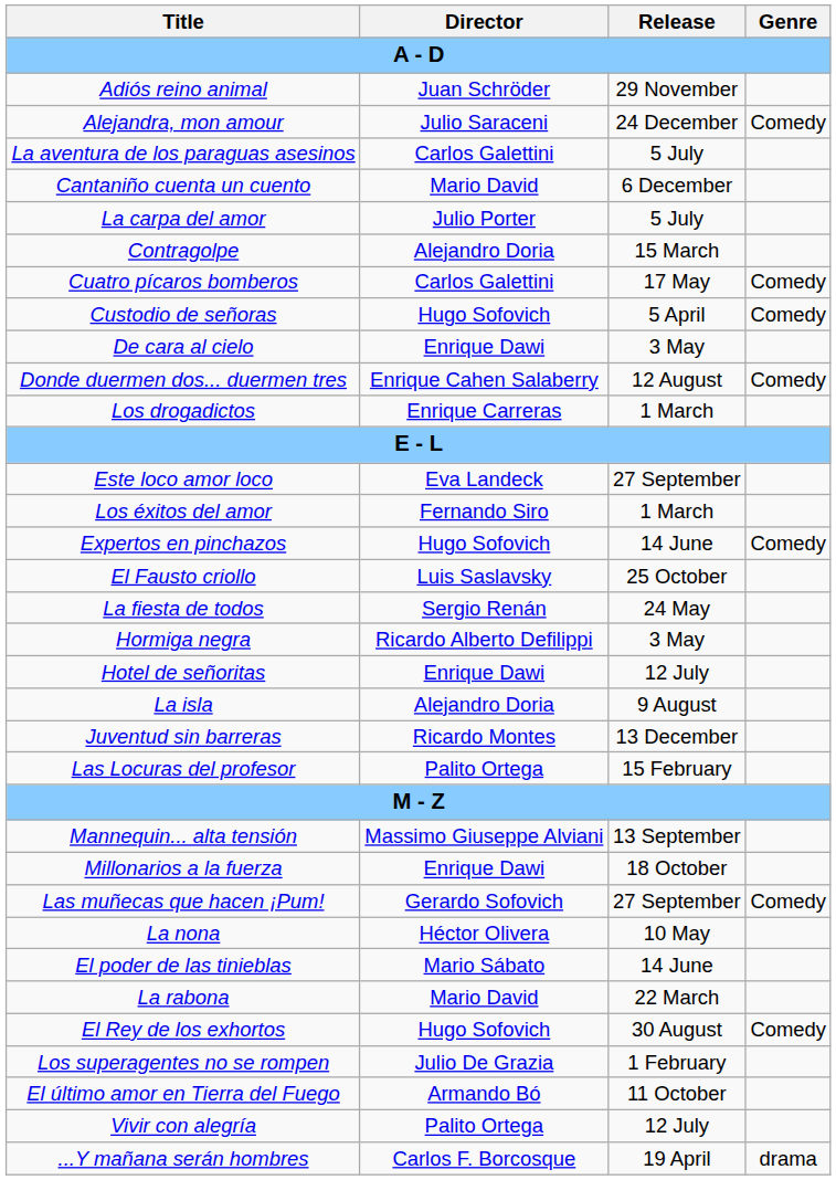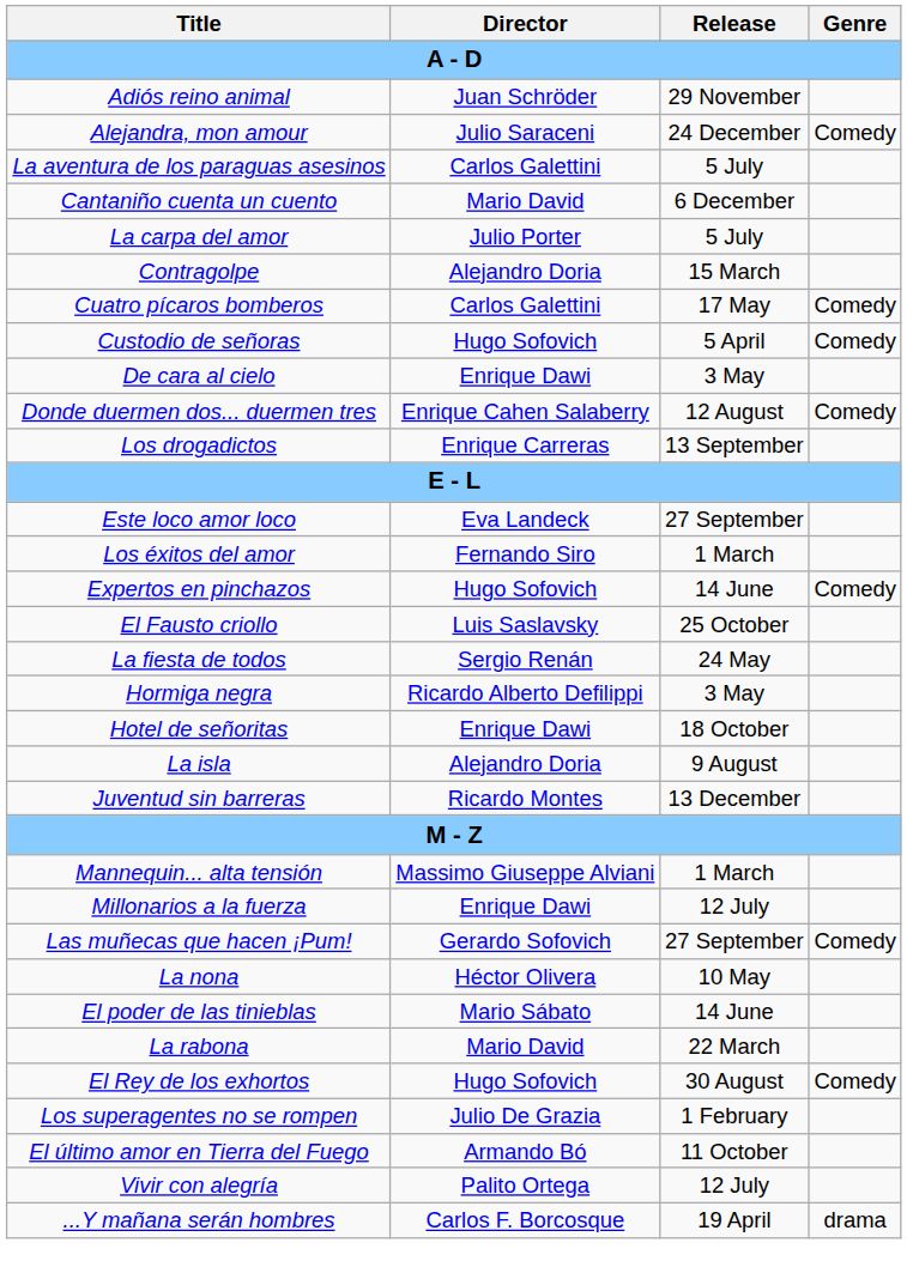Los drogadictos | Release: 1 March -> 13 September
Hotel de señoritas | Release: 12 July -> 18 October
- row: Las Locuras del profesor | Palito Ortega | 15 February
Mannequin... alta tensión | Release: 13 September -> 1 March
Millonarios a la fuerza | Release: 18 October -> 12 July
